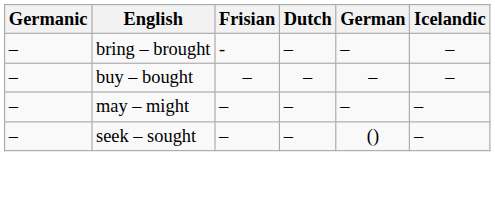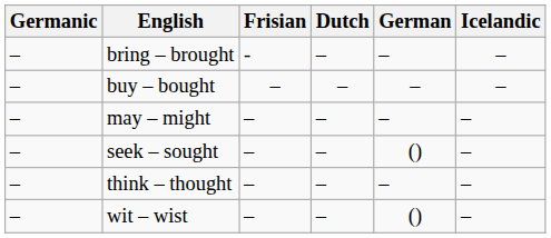+ row: – | think – thought | – | – | – | –
+ row: – | wit – wist | – | – | () | –
